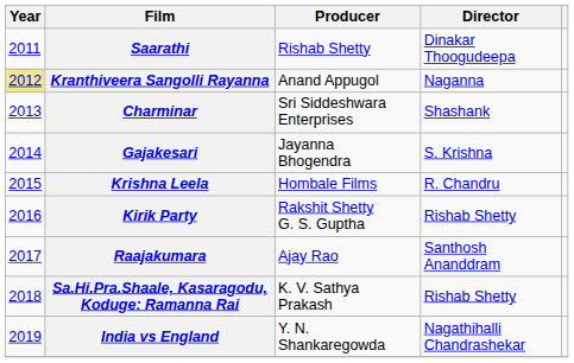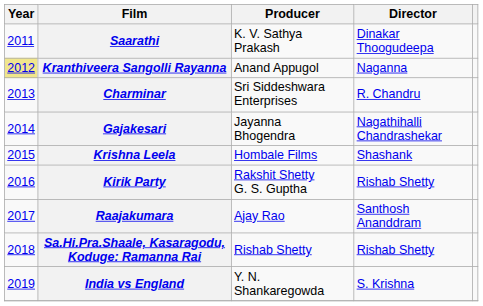Saarathi | Producer: Rishab Shetty -> K. V. Sathya Prakash
Charminar | Director: Shashank -> R. Chandru
Gajakesari | Director: S. Krishna -> Nagathihalli Chandrashekar
Krishna Leela | Director: R. Chandru -> Shashank
Sa.Hi.Pra.Shaale, Kasaragodu, Koduge: Ramanna Rai | Producer: K. V. Sathya Prakash -> Rishab Shetty
India vs England | Director: Nagathihalli Chandrashekar -> S. Krishna
